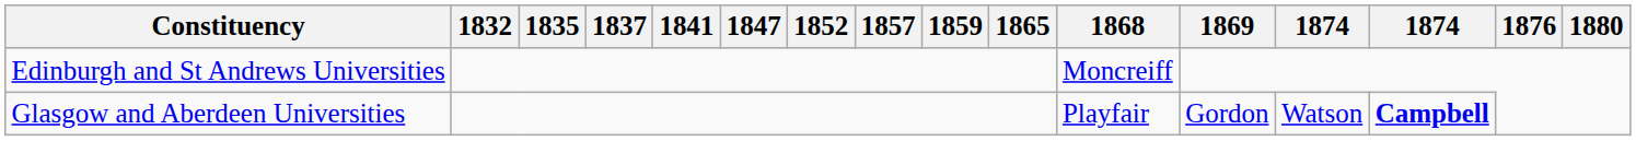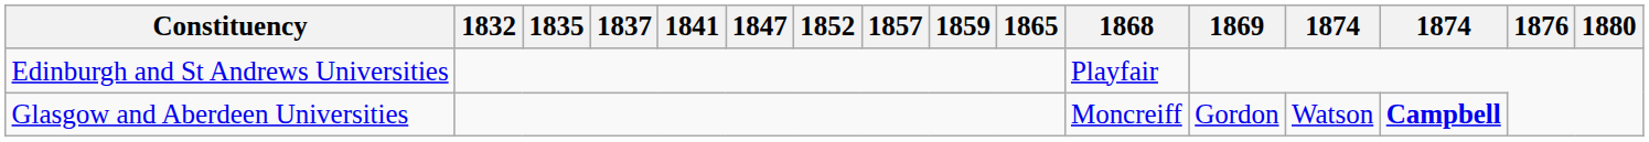Edinburgh and St Andrews Universities | 1868: Moncreiff -> Playfair
Glasgow and Aberdeen Universities | 1868: Playfair -> Moncreiff
